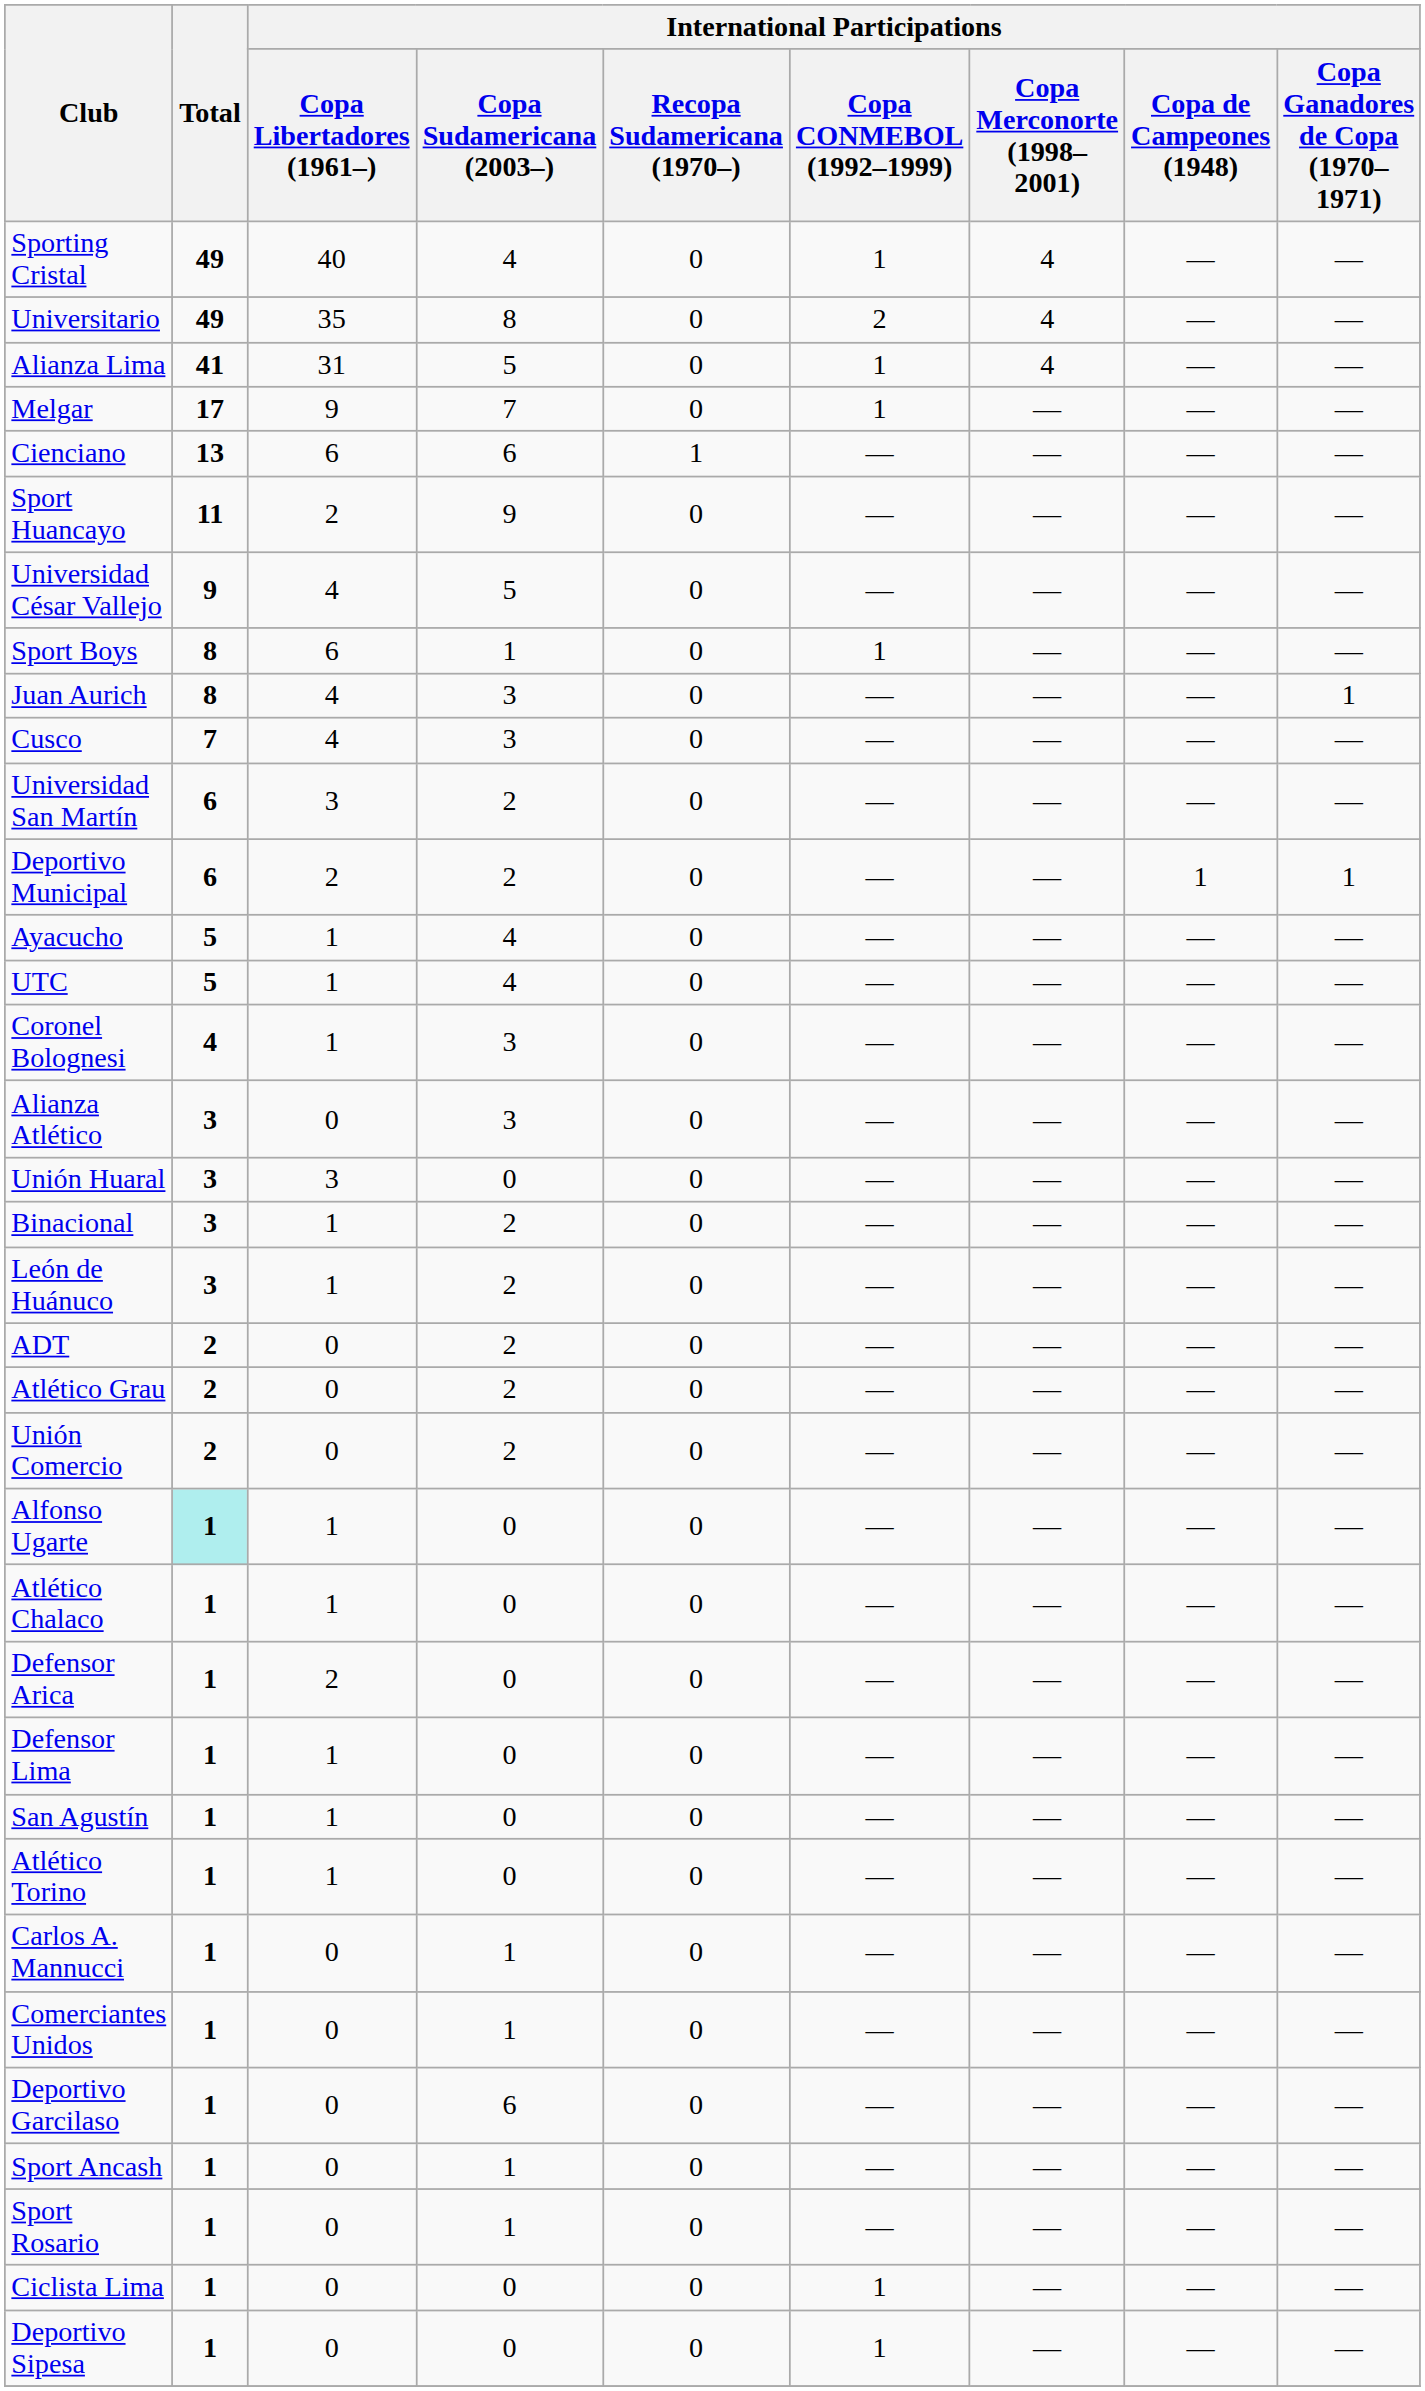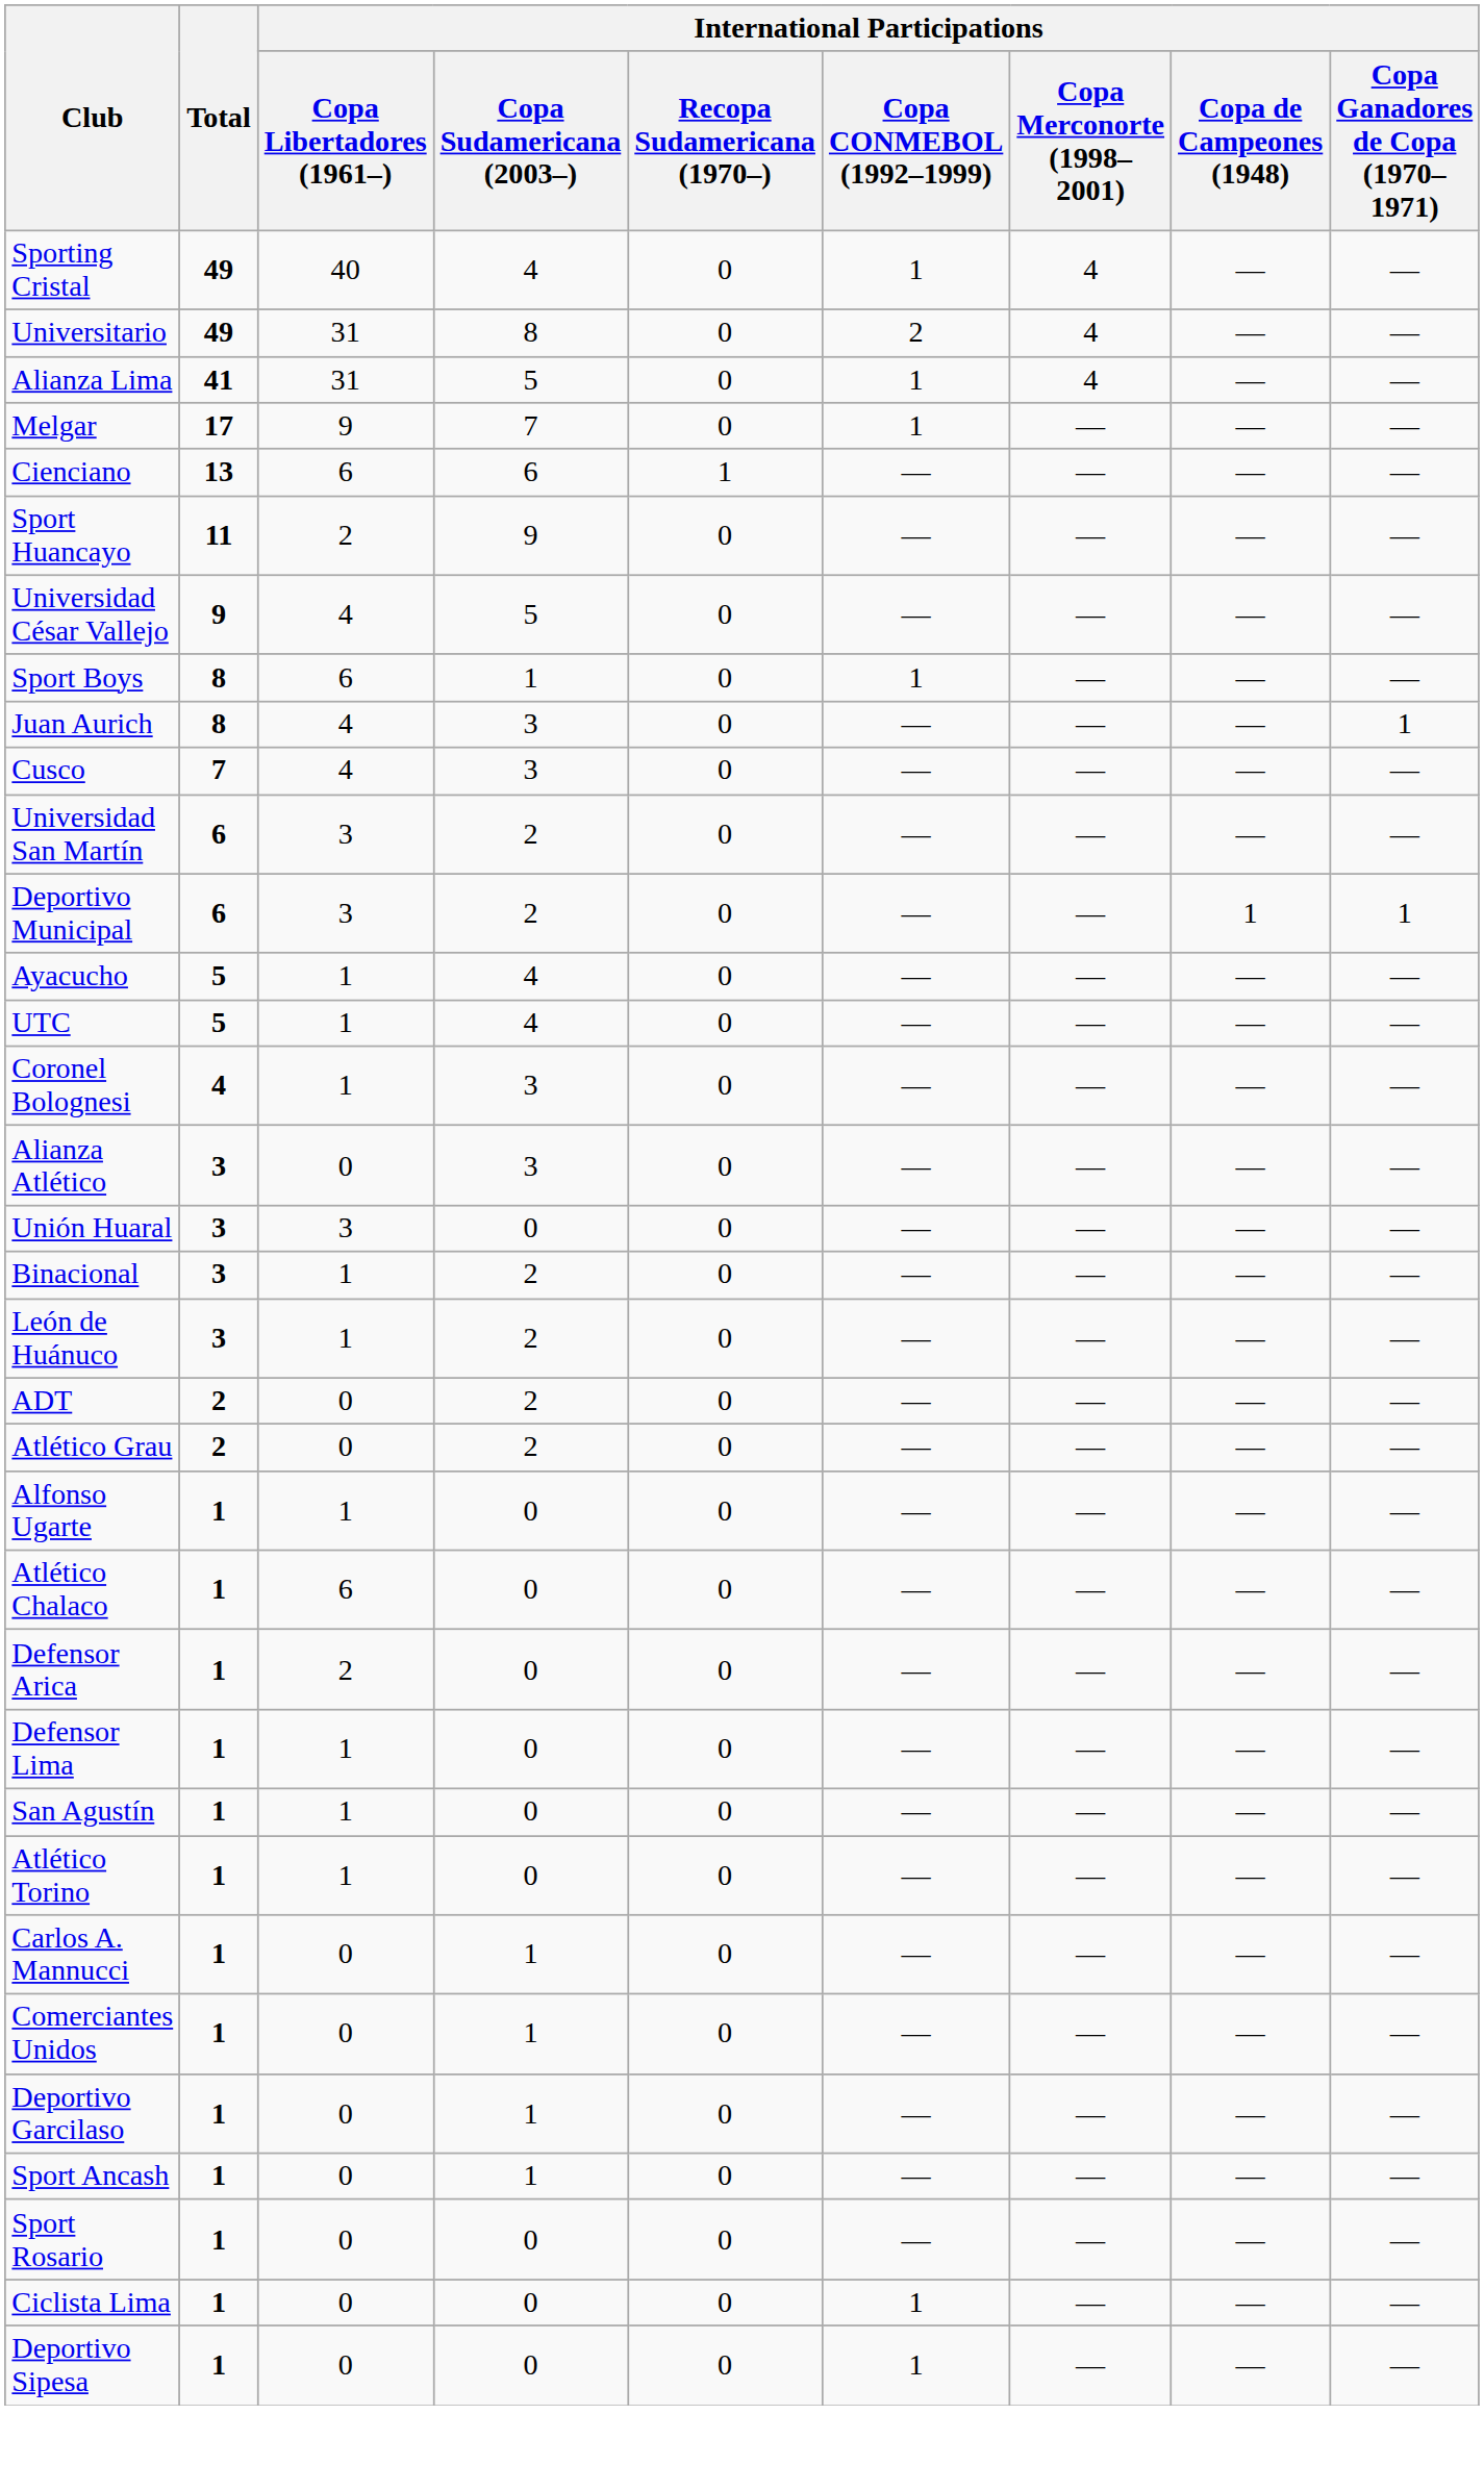Universitario | International Participations / Copa Libertadores (1961–): 35 -> 31
Deportivo Municipal | International Participations / Copa Libertadores (1961–): 2 -> 3
- row: Unión Comercio | 2 | 0 | 2 | 0 | — | — | — | —
Alfonso Ugarte | Total: paleturquoise background -> no background
Atlético Chalaco | International Participations / Copa Libertadores (1961–): 1 -> 6
Deportivo Garcilaso | International Participations / Copa Sudamericana (2003–): 6 -> 1
Sport Rosario | International Participations / Copa Sudamericana (2003–): 1 -> 0
